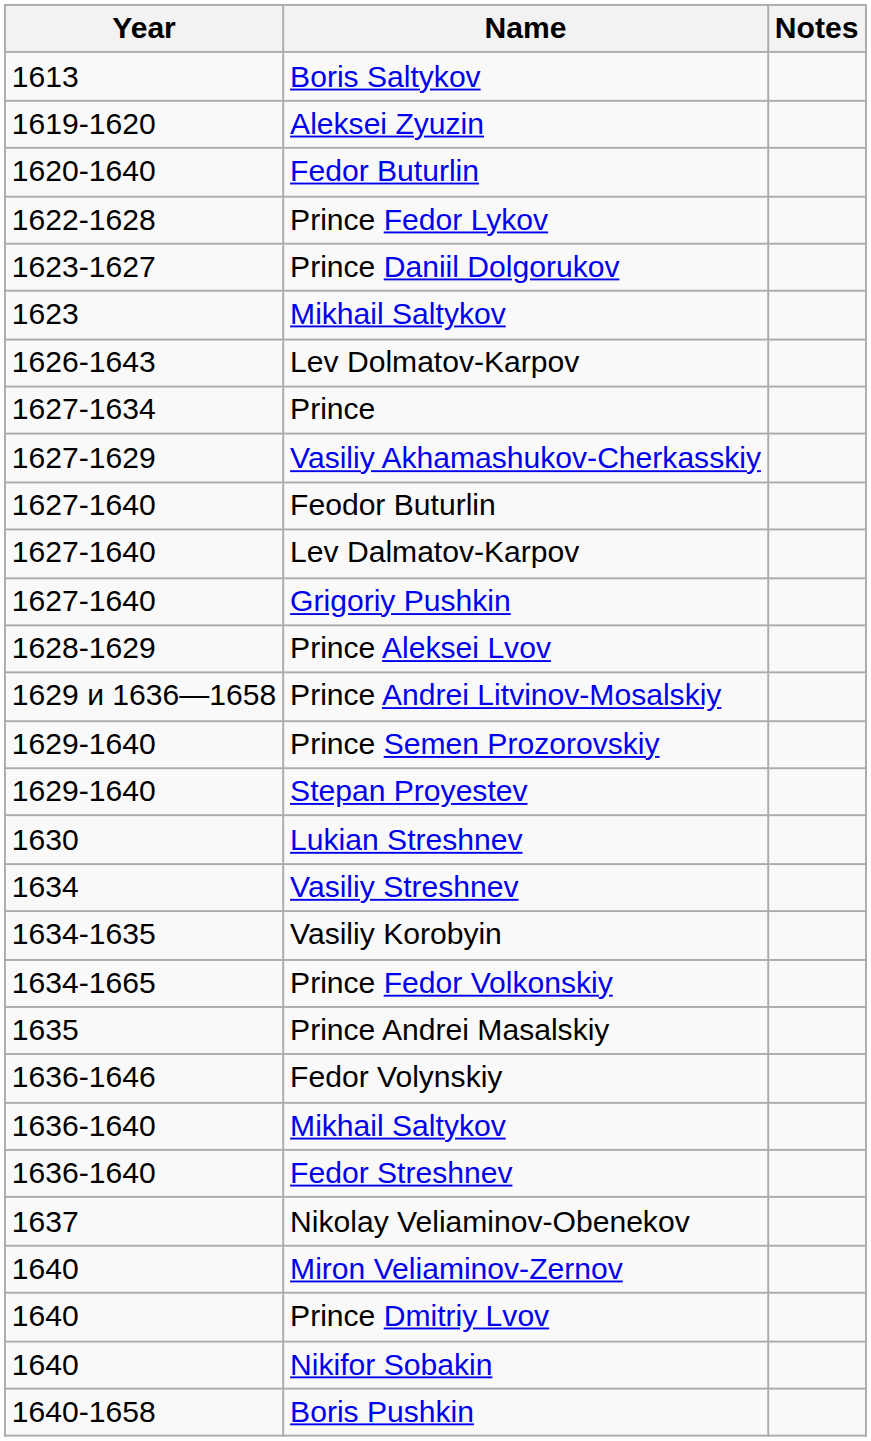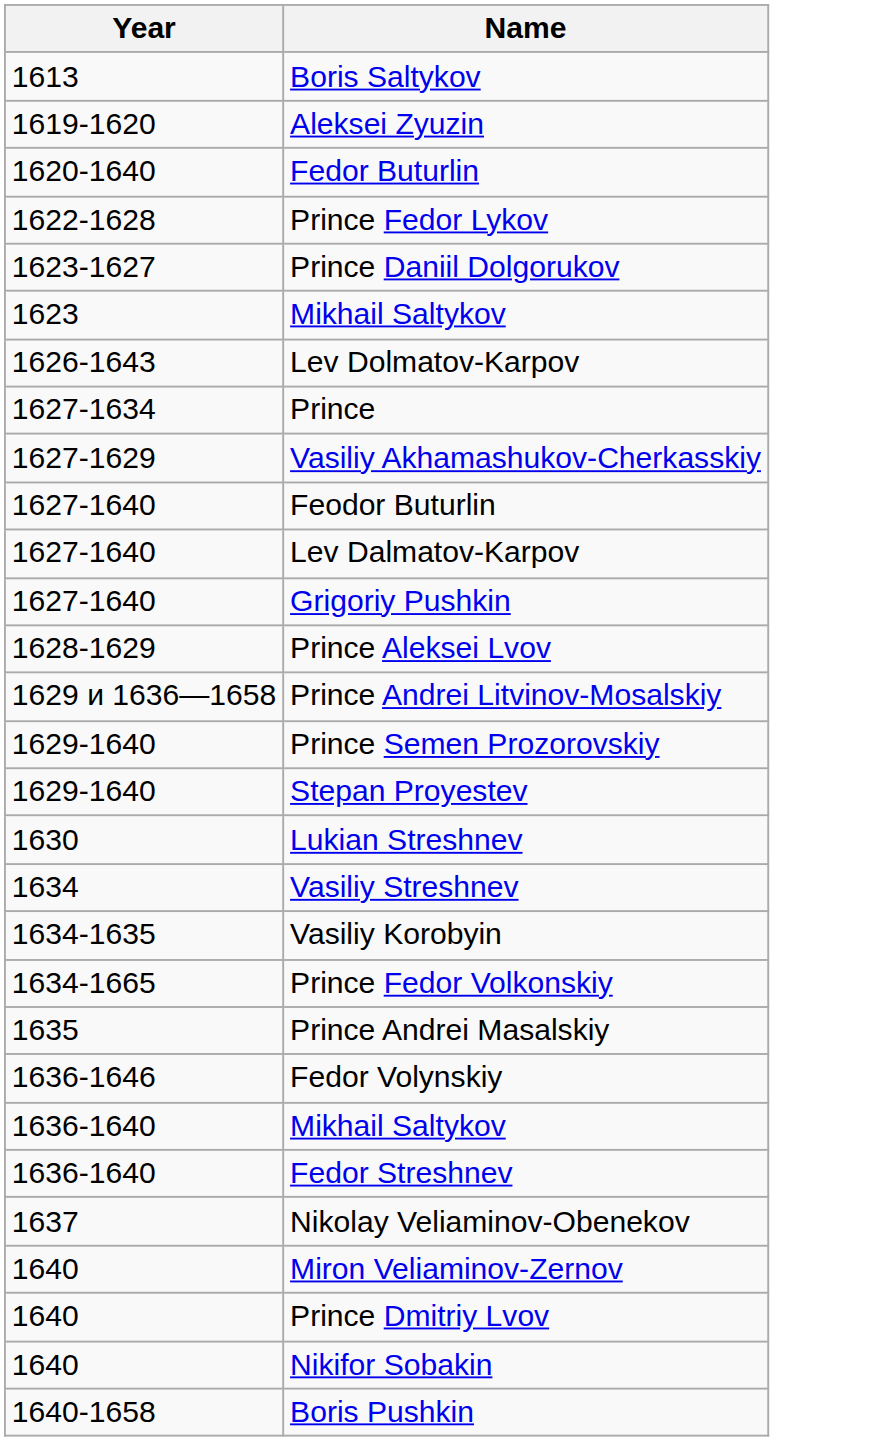- column: Notes
